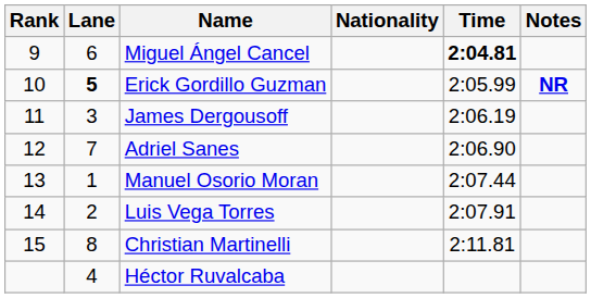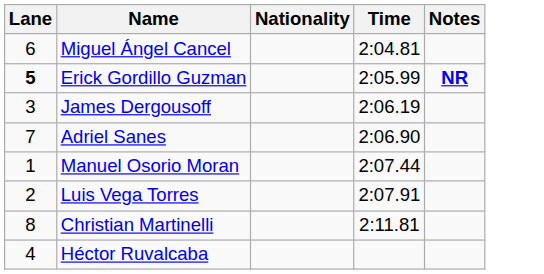- column: Rank | 9 | 10 | 11 | 12 | 13 | 14 | 15
Miguel Ángel Cancel | Time: bold -> normal
